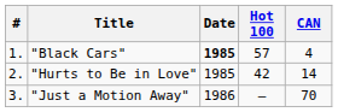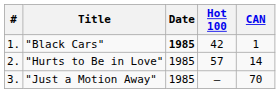"Black Cars" | Hot 100: 57 -> 42
"Black Cars" | CAN: 4 -> 1
"Hurts to Be in Love" | Hot 100: 42 -> 57
"Just a Motion Away" | Date: 1986 -> 1985
